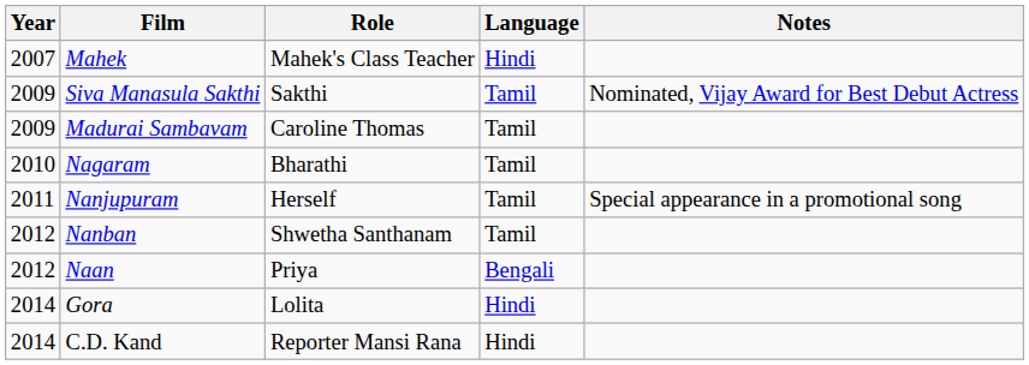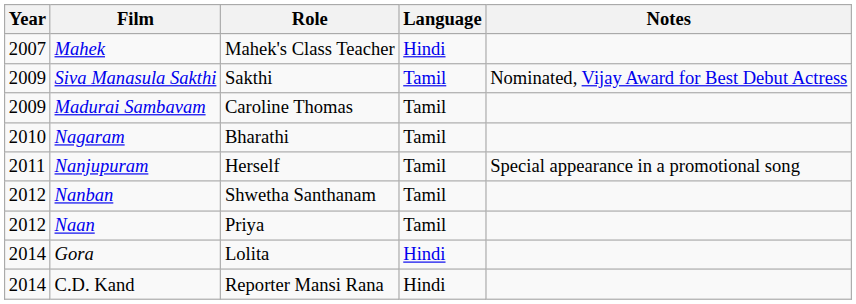Naan | Language: Bengali -> Tamil
